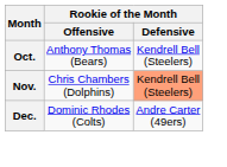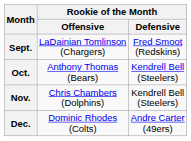+ row: Sept. | LaDainian Tomlinson (Chargers) | Fred Smoot (Redskins)
Nov. | Rookie of the Month / Defensive: lightsalmon background -> no background
